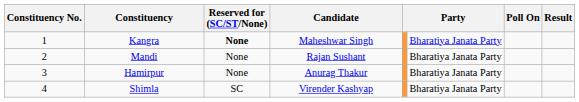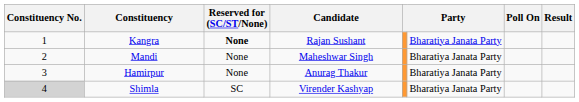Kangra | Candidate: Maheshwar Singh -> Rajan Sushant
Mandi | Candidate: Rajan Sushant -> Maheshwar Singh
Shimla | Constituency No.: no background -> lightgrey background
